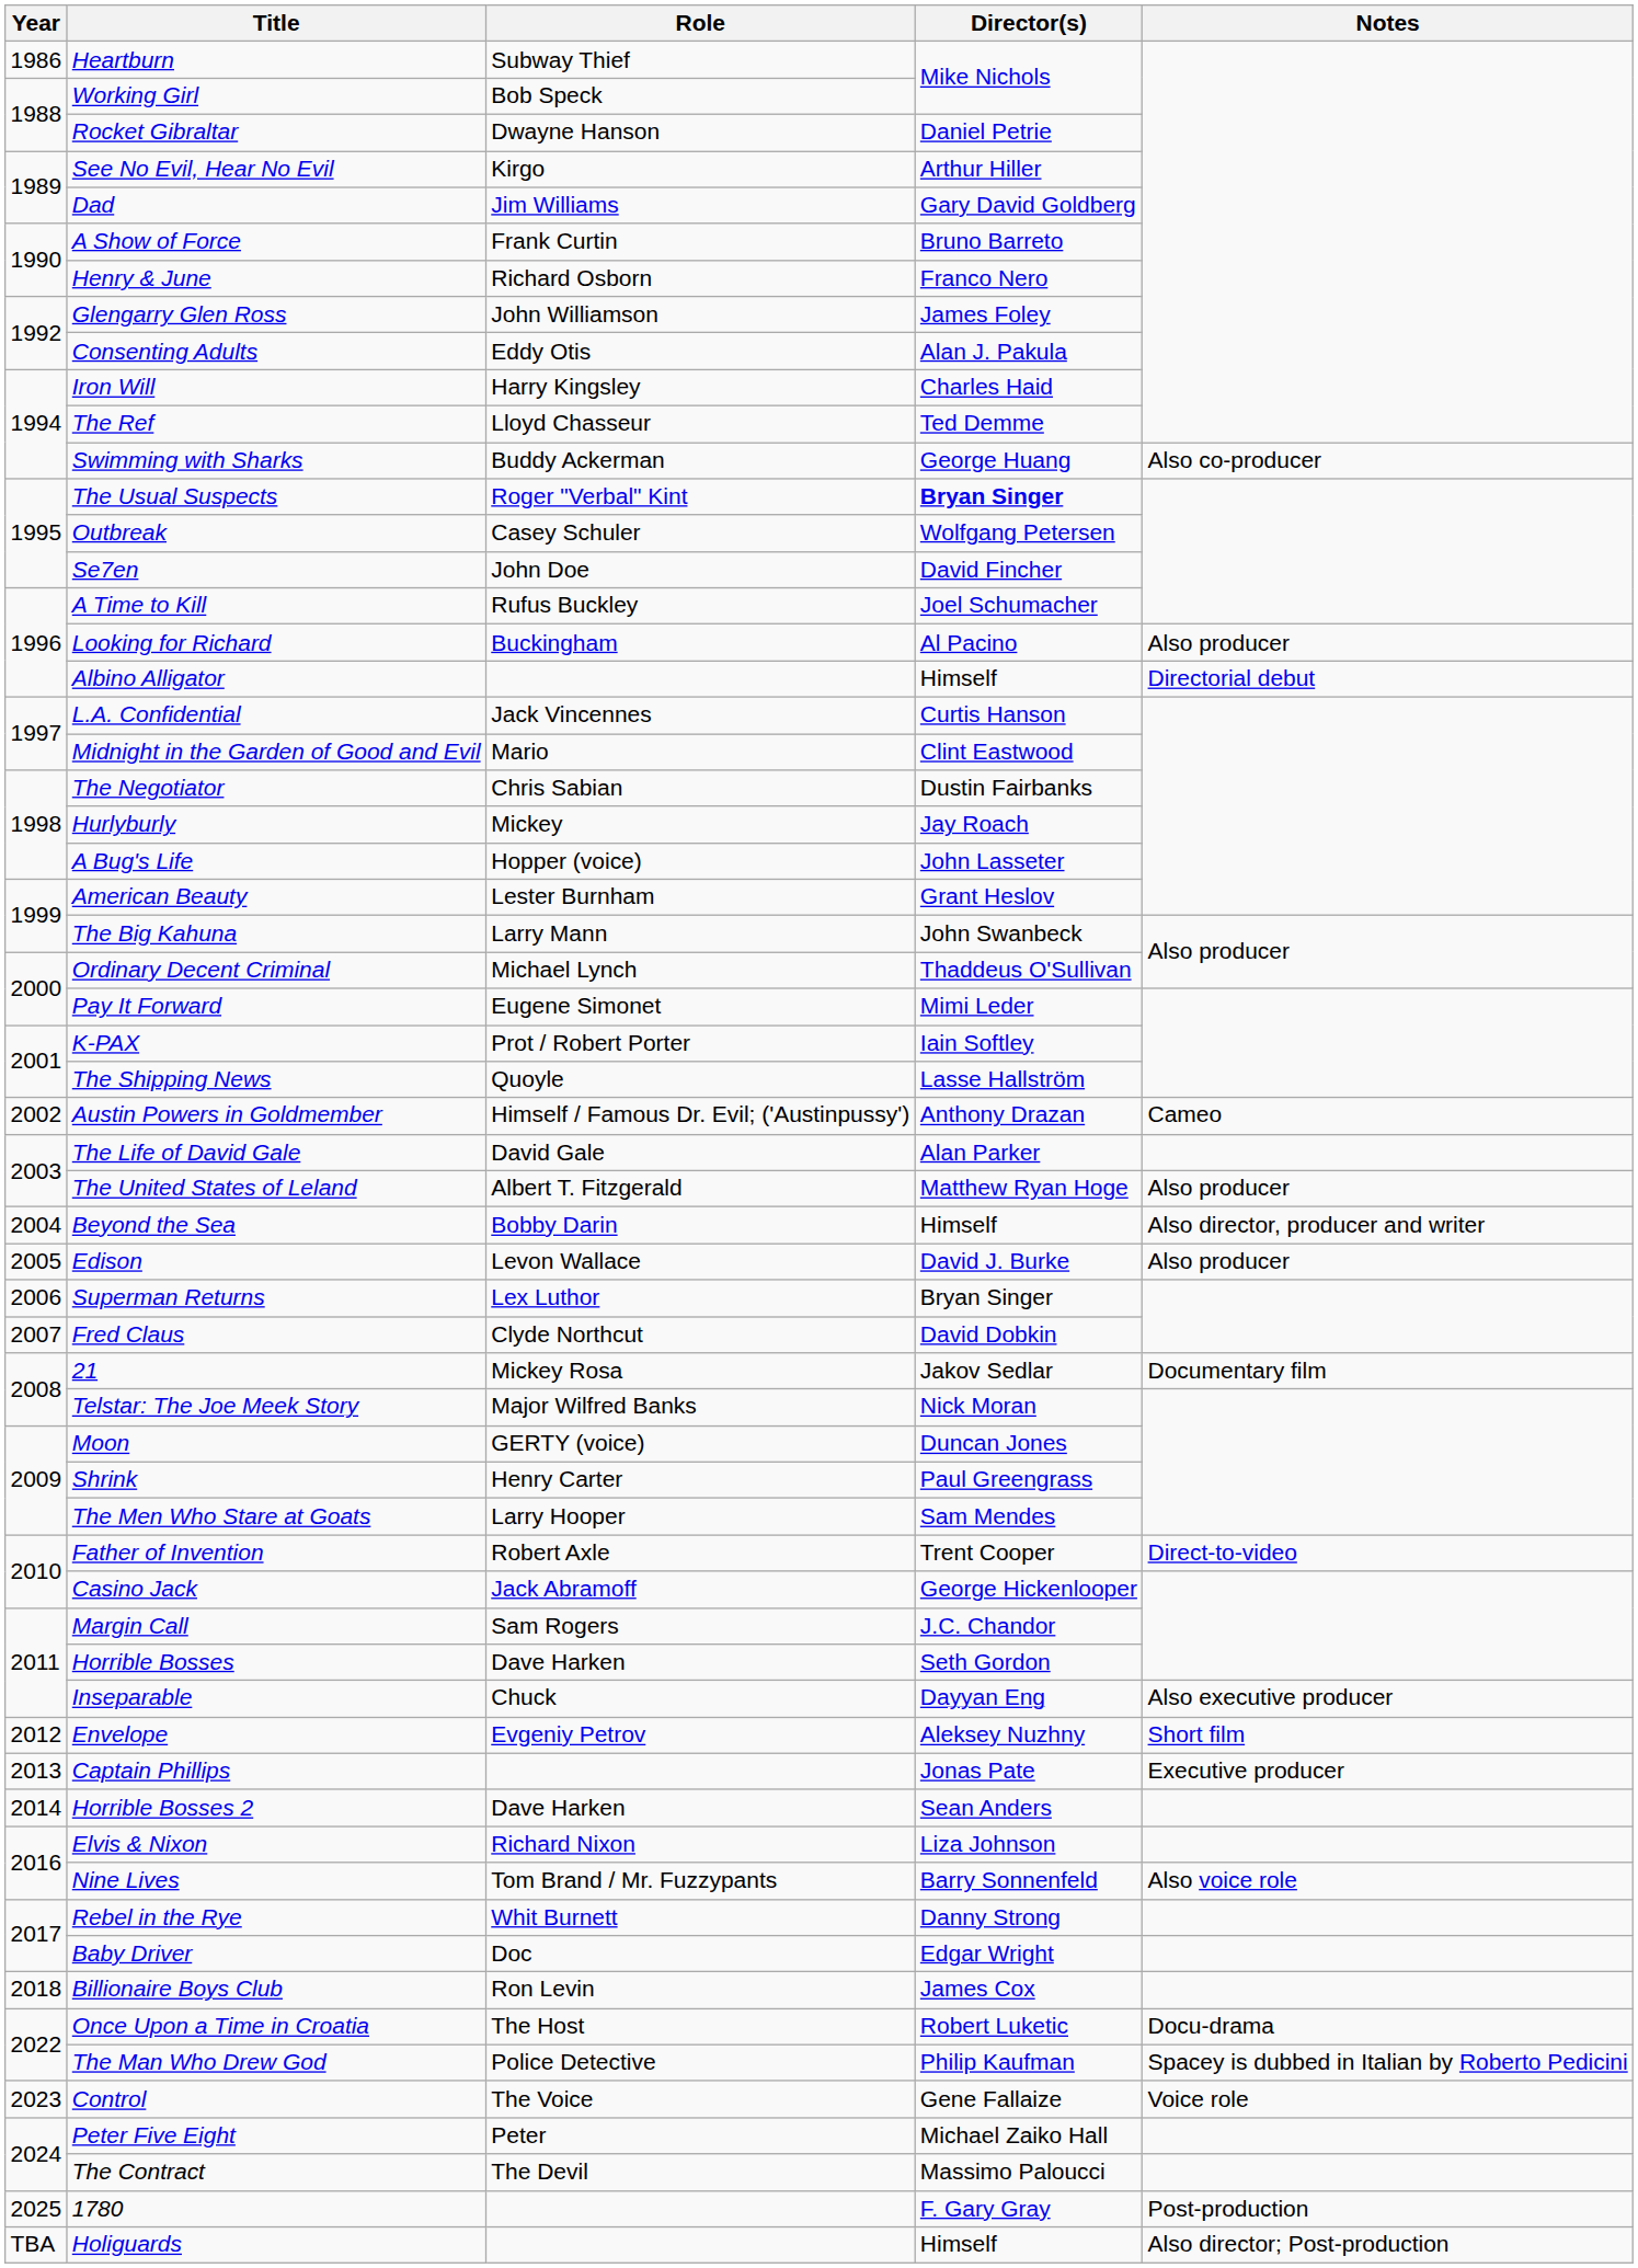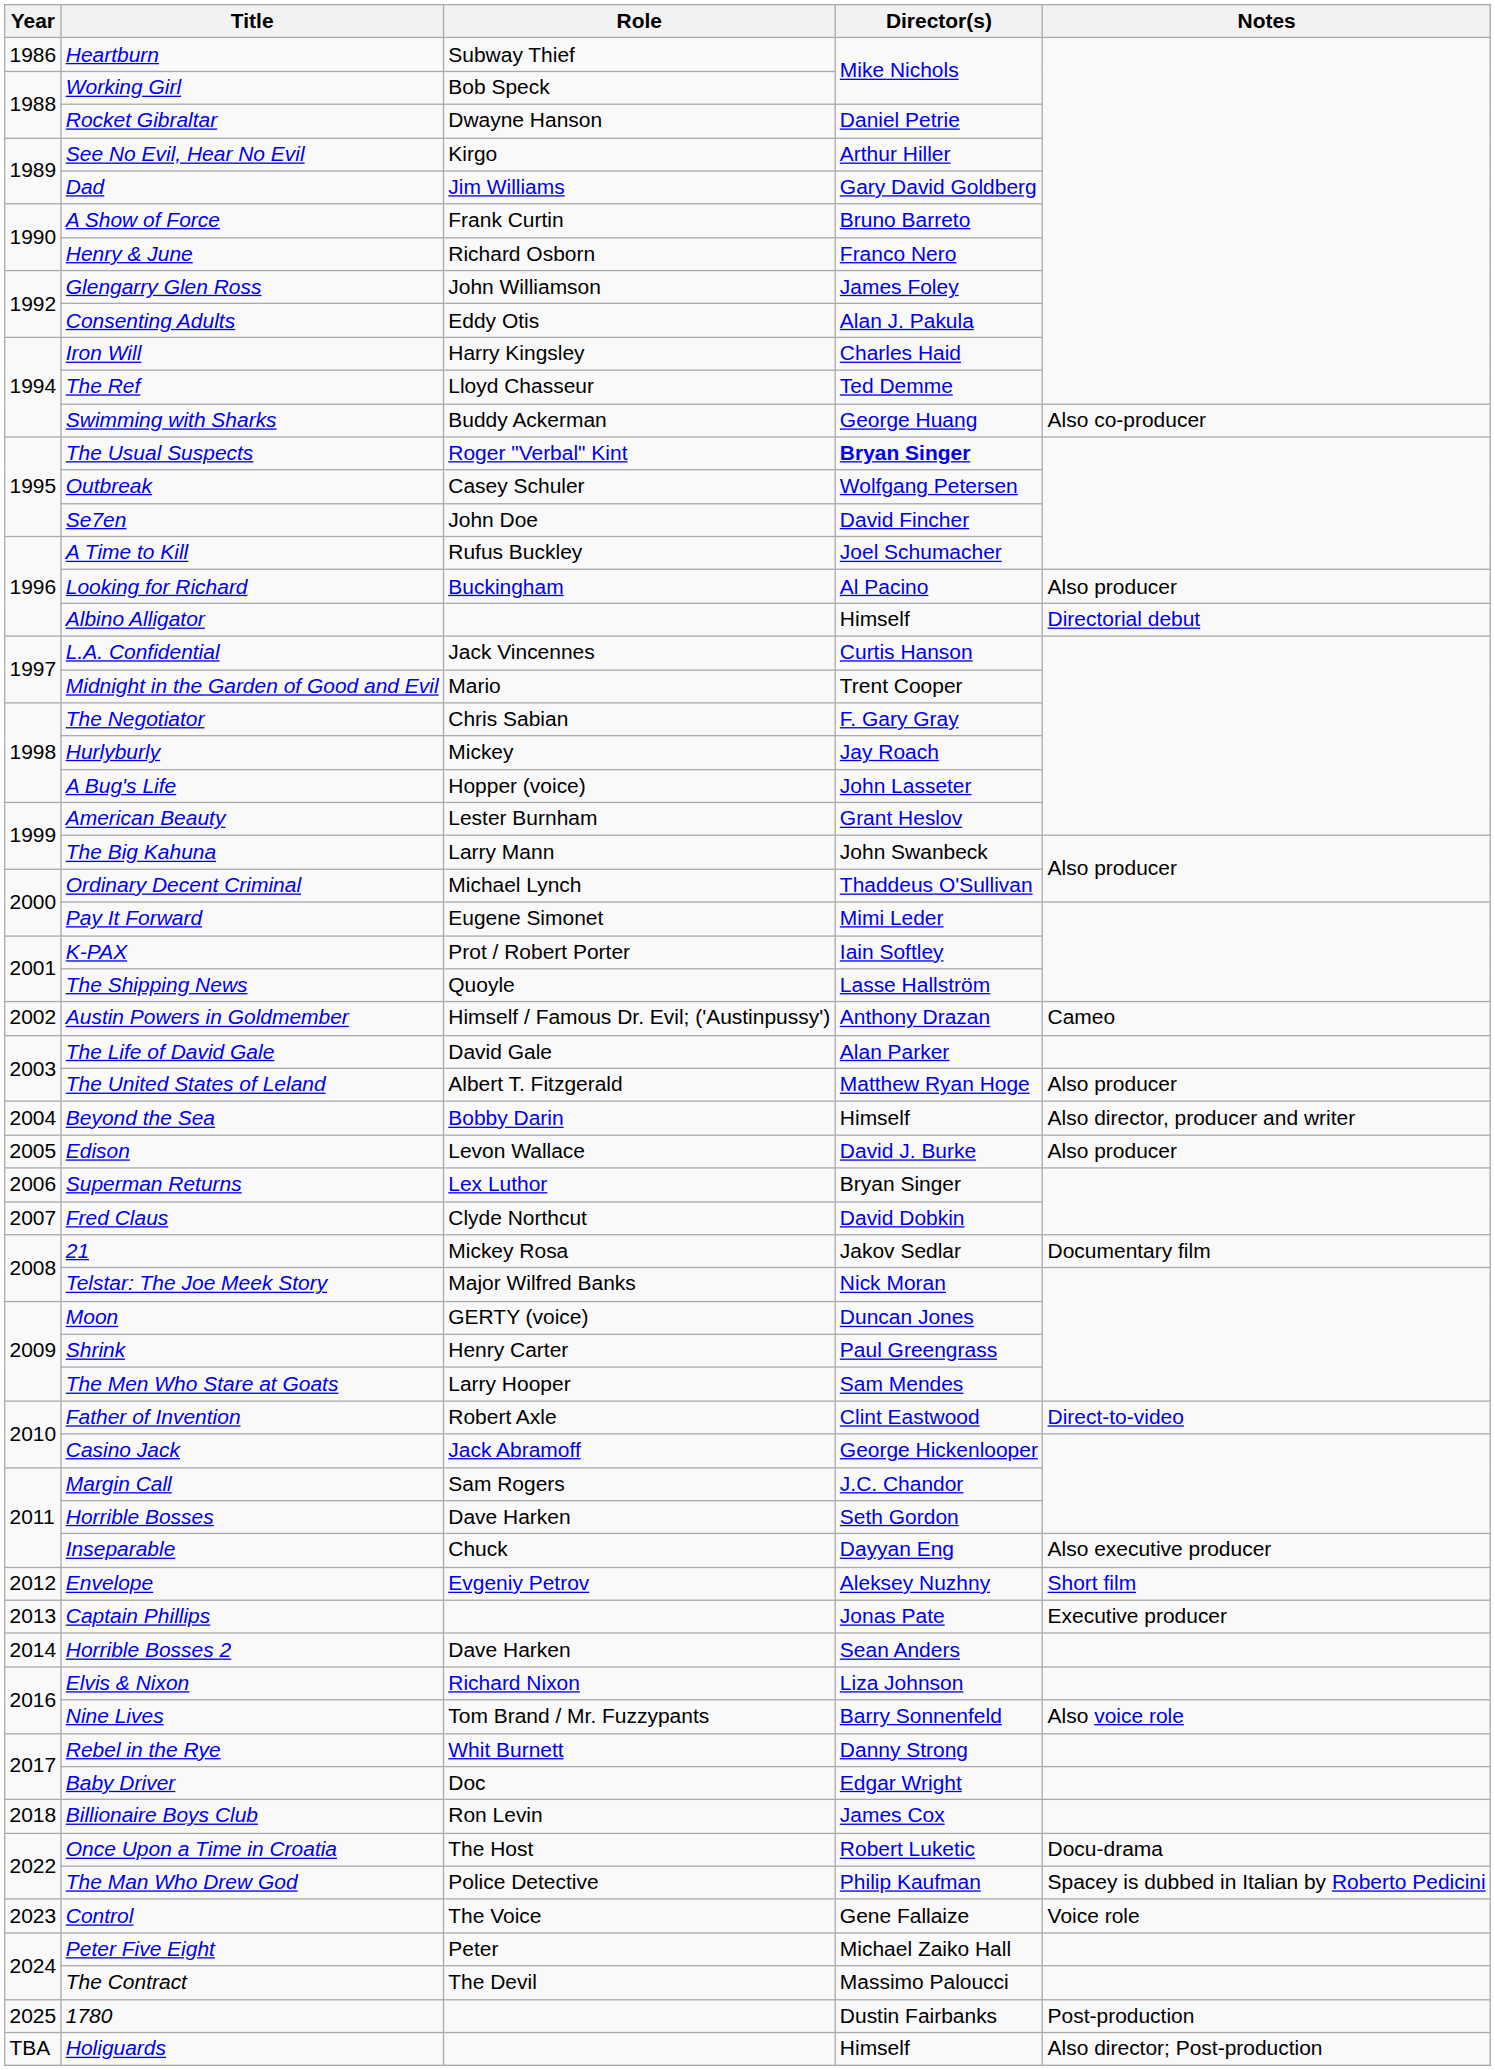Midnight in the Garden of Good and Evil | Director(s): Clint Eastwood -> Trent Cooper
The Negotiator | Director(s): Dustin Fairbanks -> F. Gary Gray
Father of Invention | Director(s): Trent Cooper -> Clint Eastwood
1780 | Director(s): F. Gary Gray -> Dustin Fairbanks
